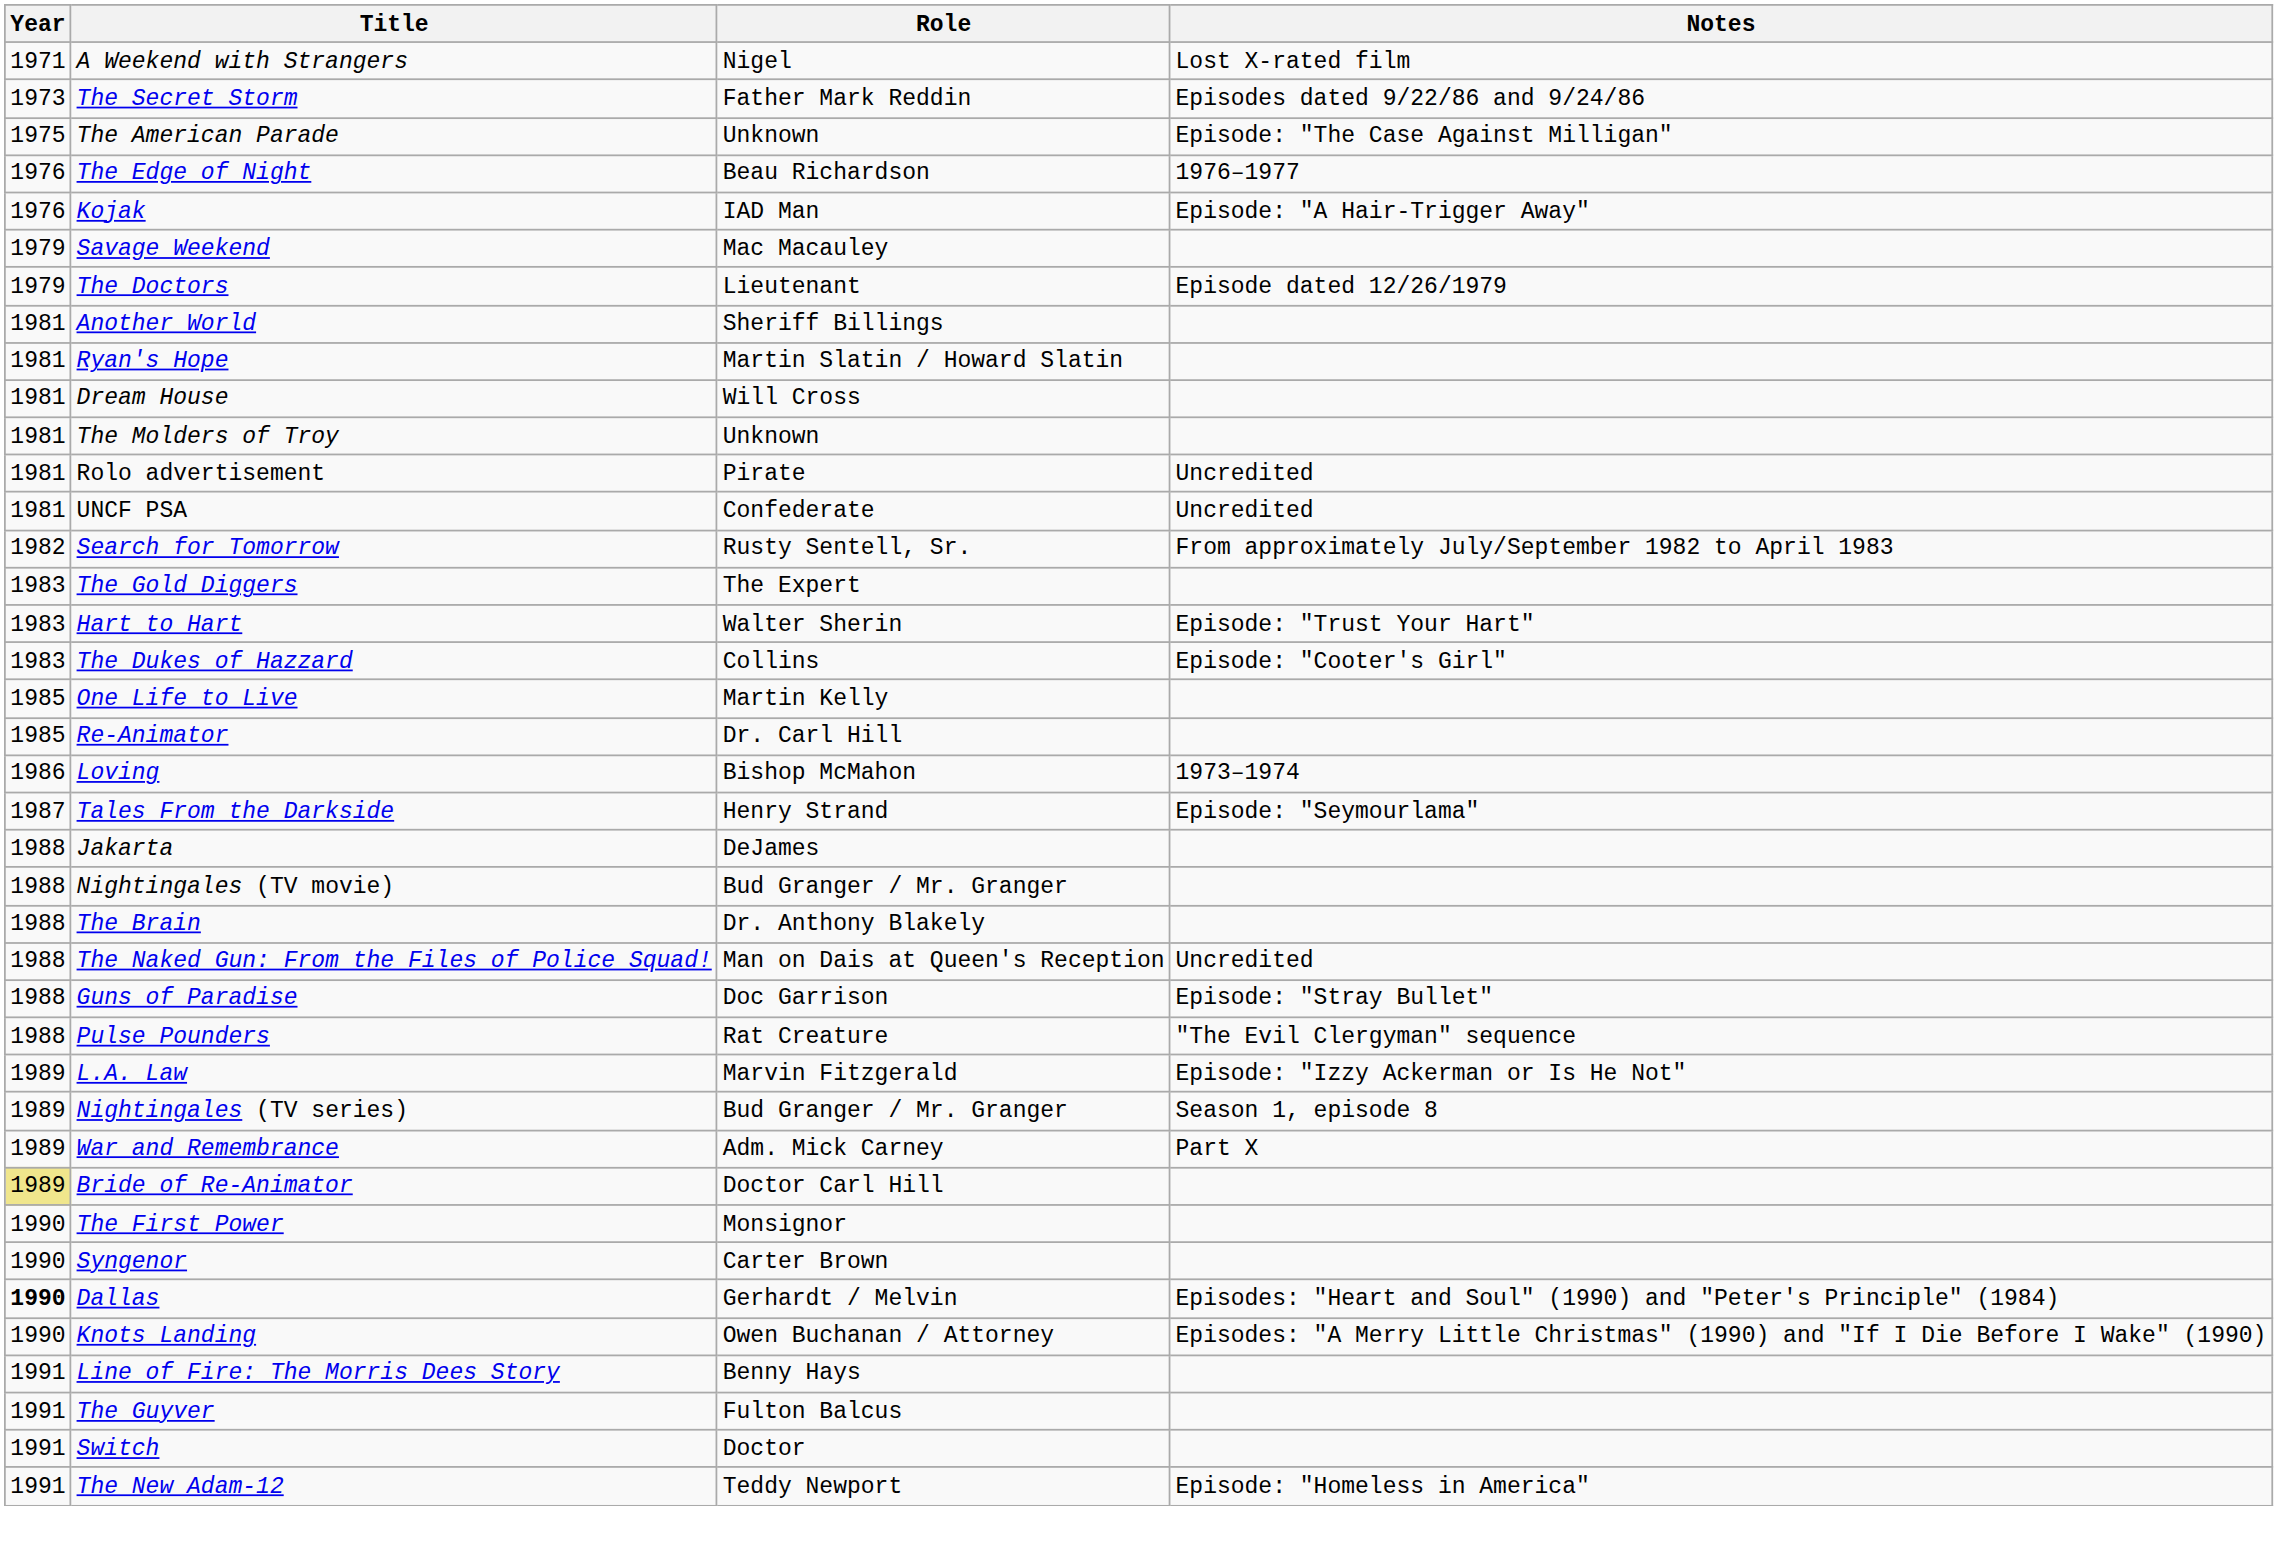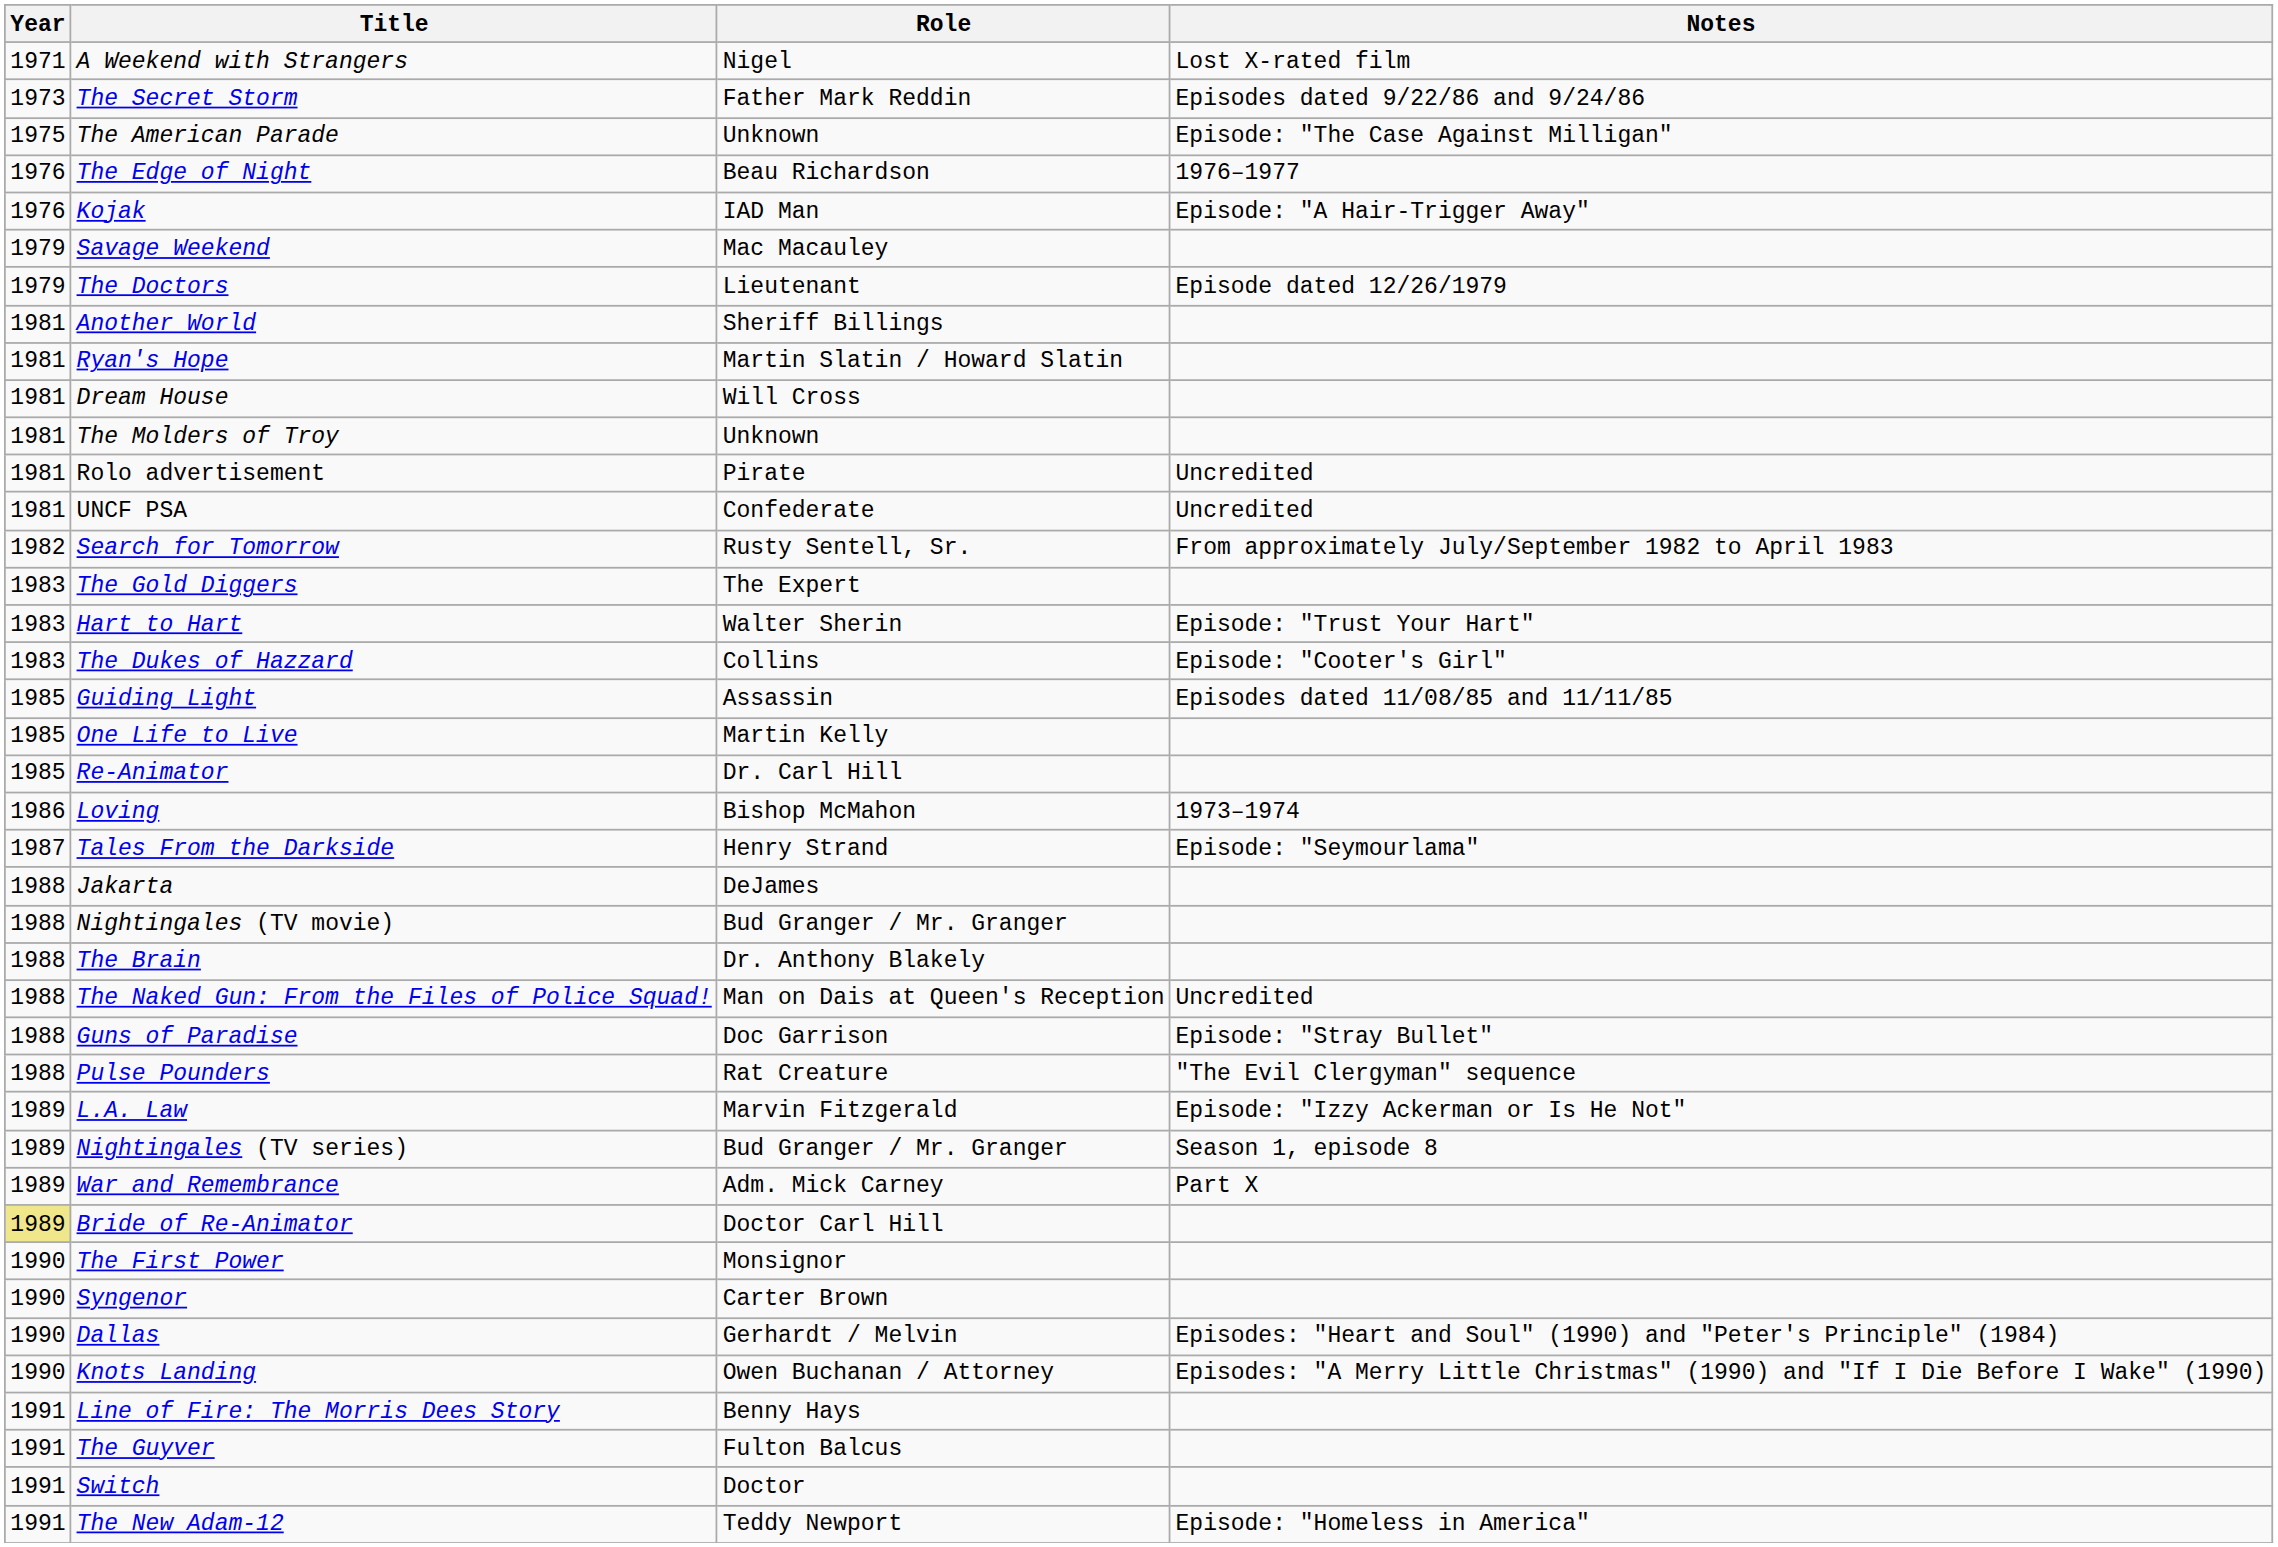+ row: 1985 | Guiding Light | Assassin | Episodes dated 11/08/85 and 11/11/85
Dallas | Year: bold -> normal
